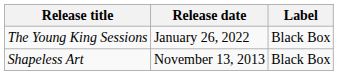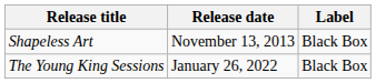rows swapped: Shapeless Art <-> The Young King Sessions
